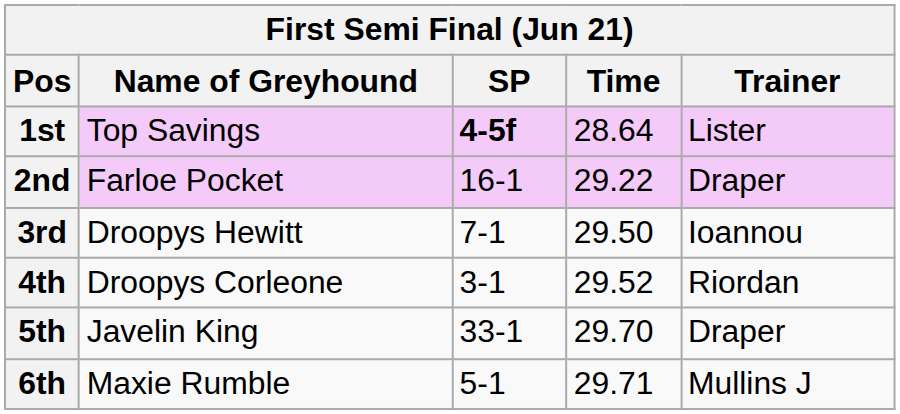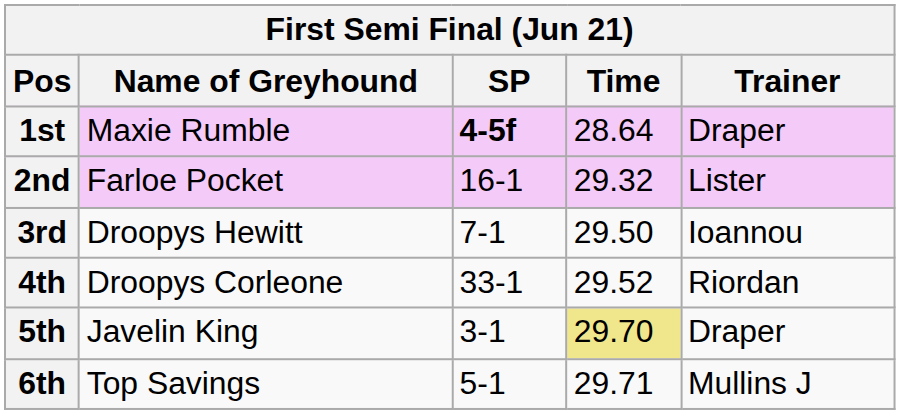1st | Name of Greyhound: Top Savings -> Maxie Rumble
1st | Trainer: Lister -> Draper
2nd | Time: 29.22 -> 29.32
2nd | Trainer: Draper -> Lister
4th | SP: 3-1 -> 33-1
5th | SP: 33-1 -> 3-1
5th | Time: no background -> khaki background
6th | Name of Greyhound: Maxie Rumble -> Top Savings
